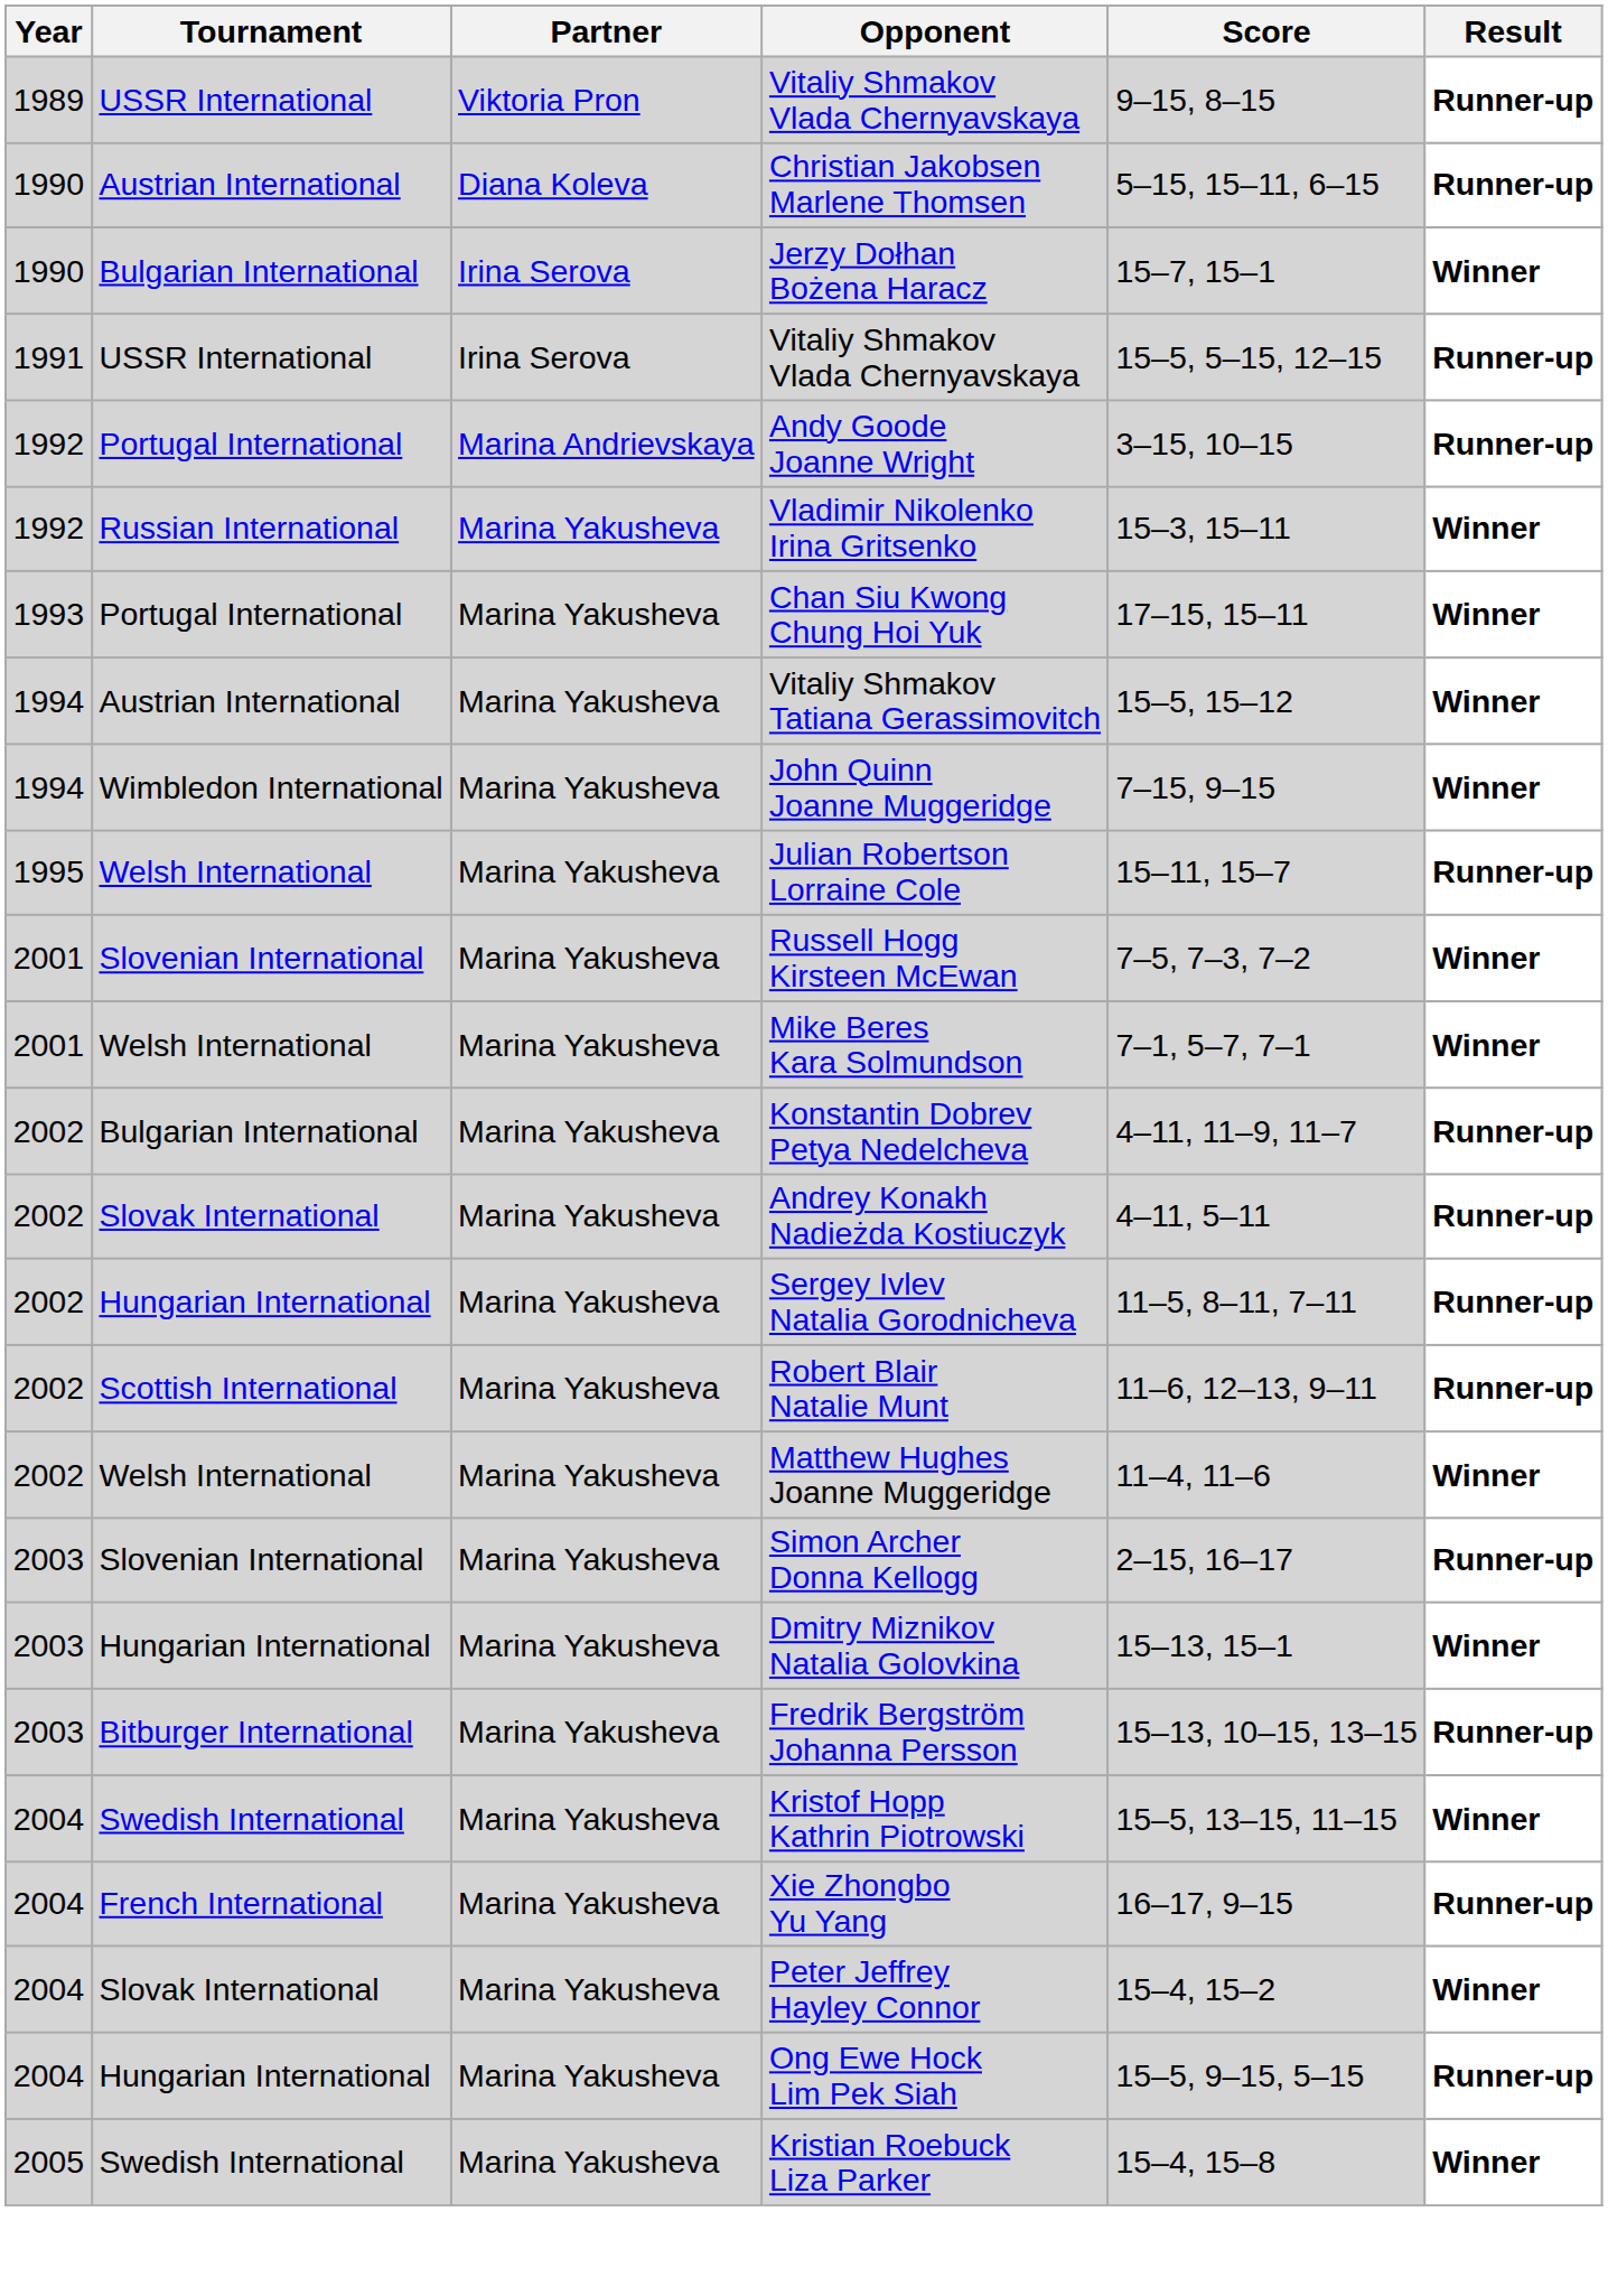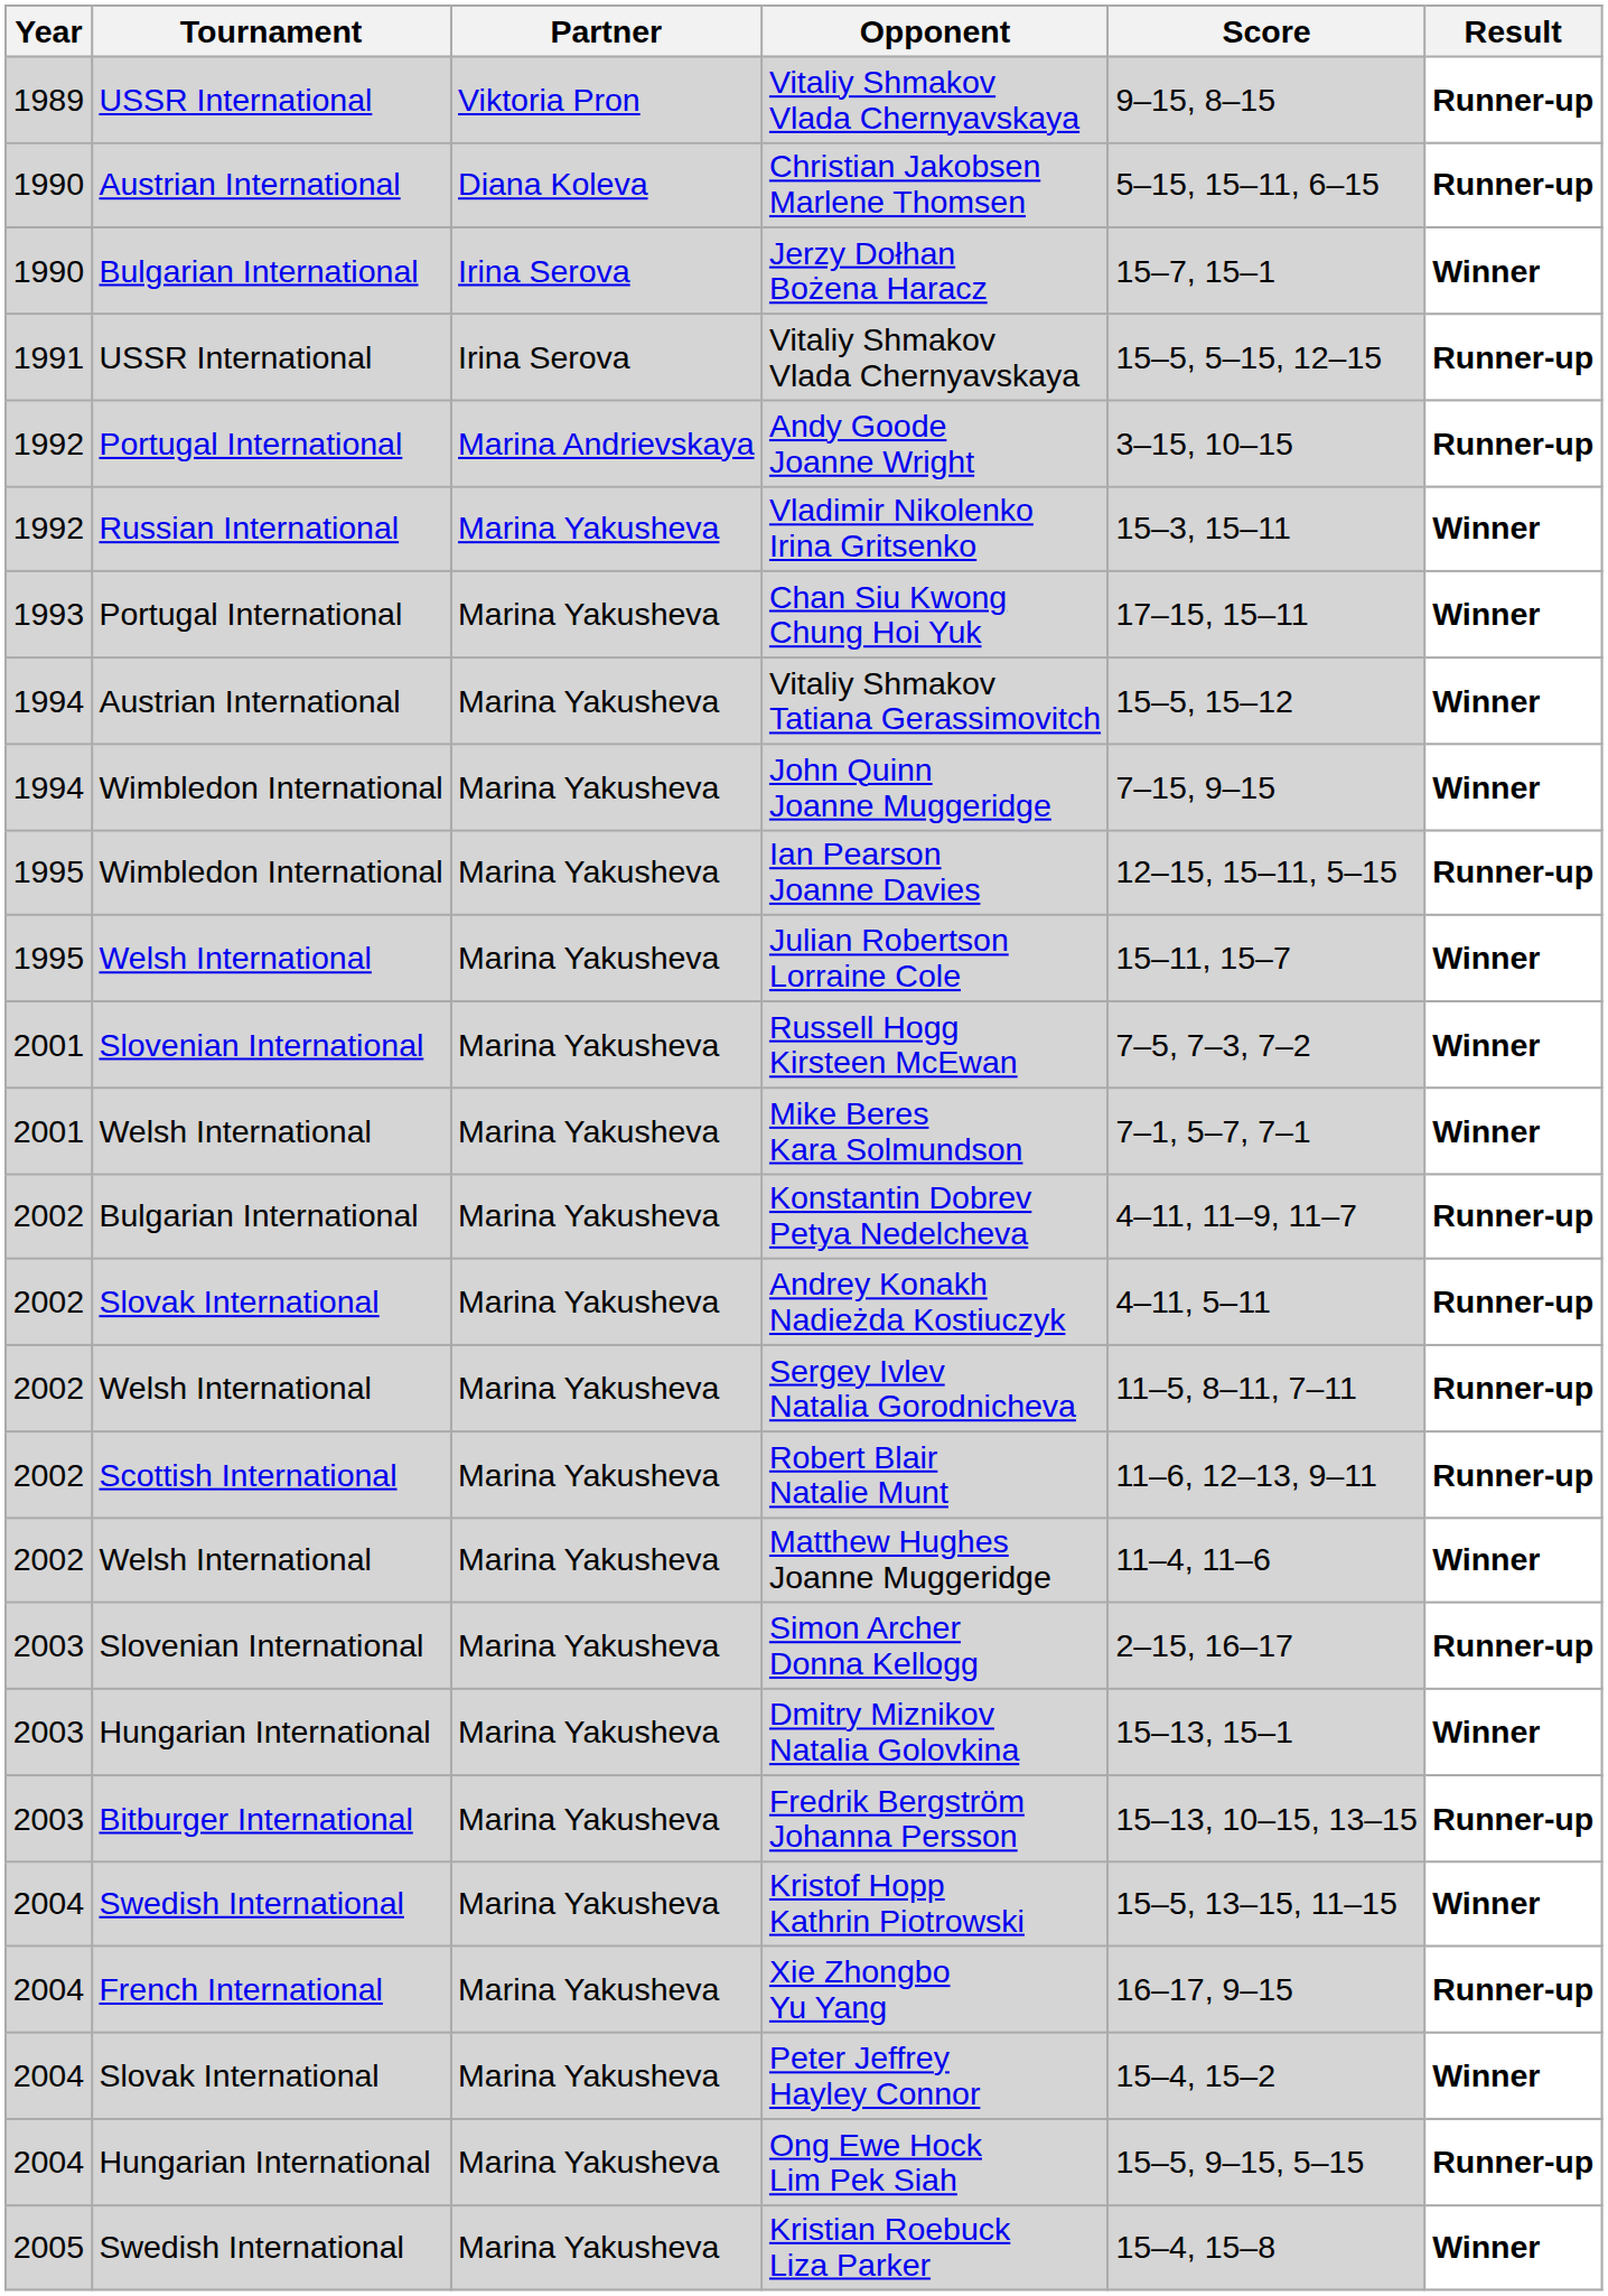+ row: 1995 | Wimbledon International | Marina Yakusheva | Ian Pearson Joanne Davies | 12–15, 15–11, 5–15 | Runner-up
Julian Robertson Lorraine Cole | Result: Runner-up -> Winner
Sergey Ivlev Natalia Gorodnicheva | Tournament: Hungarian International -> Welsh International
